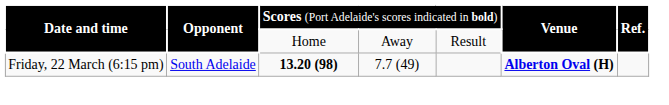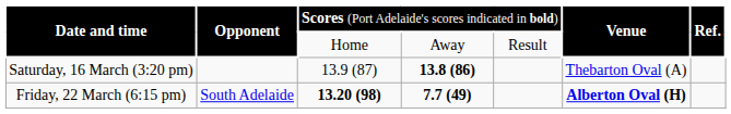+ row: Saturday, 16 March (3:20 pm) | 13.9 (87) | 13.8 (86) | Thebarton Oval (A)
Friday, 22 March (6:15 pm) | column 4: normal -> bold
